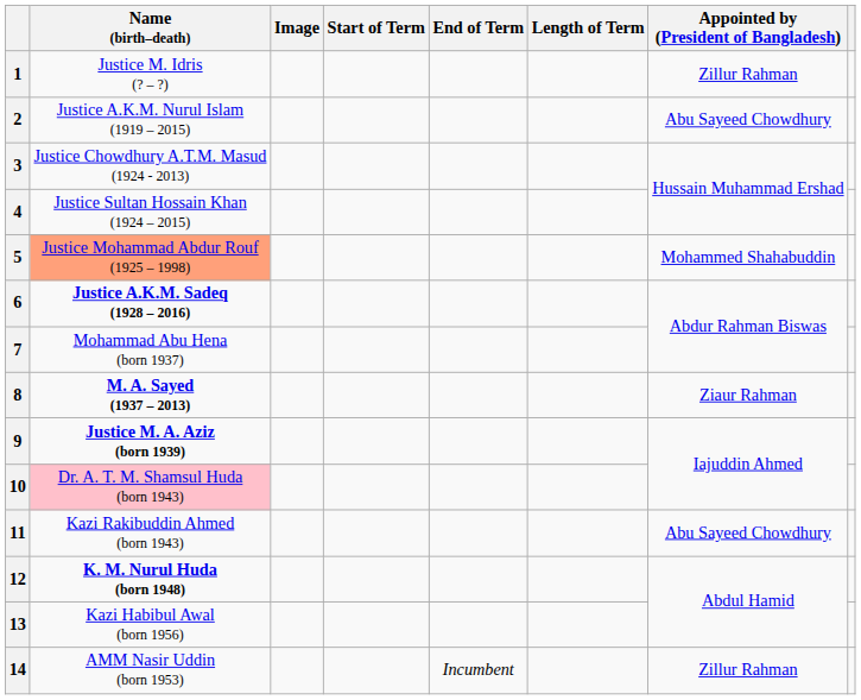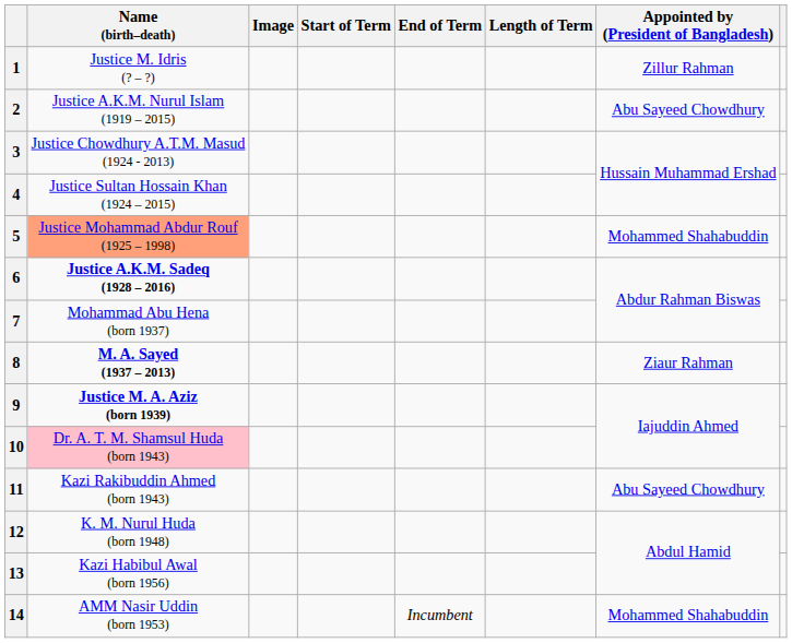12 | Name (birth–death): bold -> normal
14 | Appointed by (President of Bangladesh): Zillur Rahman -> Mohammed Shahabuddin
